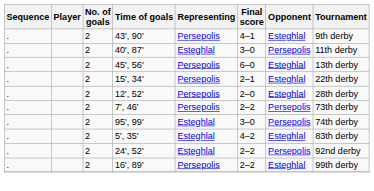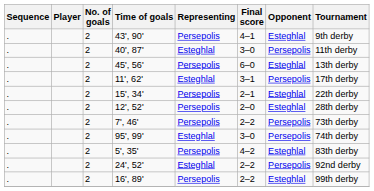+ row: . | 2 | 11', 62' | Esteghlal | 3–1 | Persepolis | 17th derby
5', 35' | Representing: Esteghlal -> Persepolis
